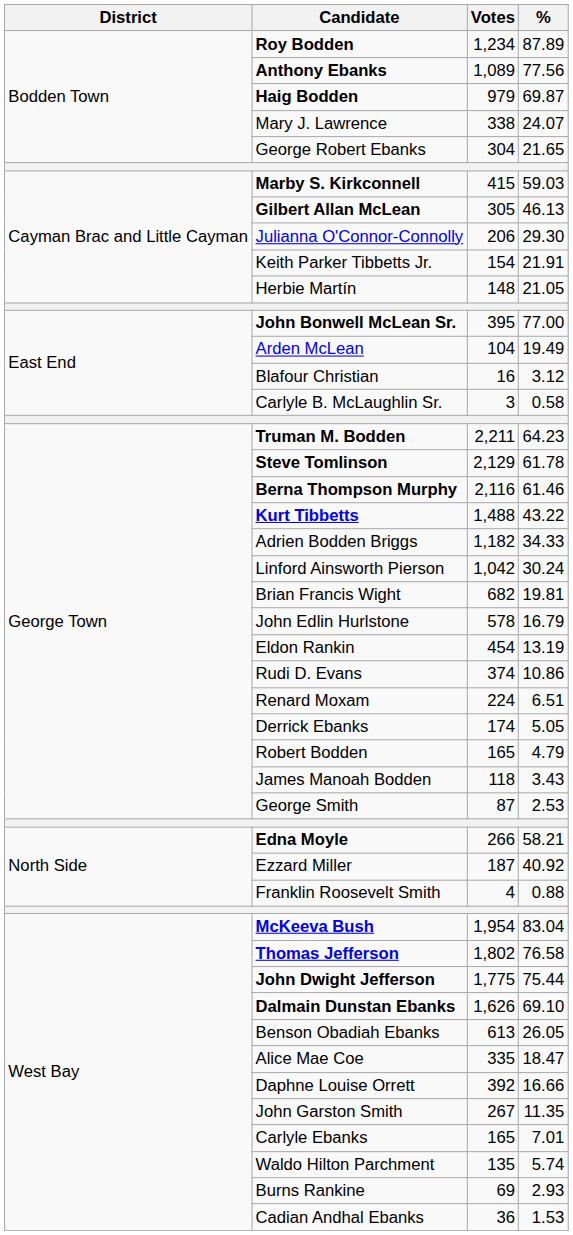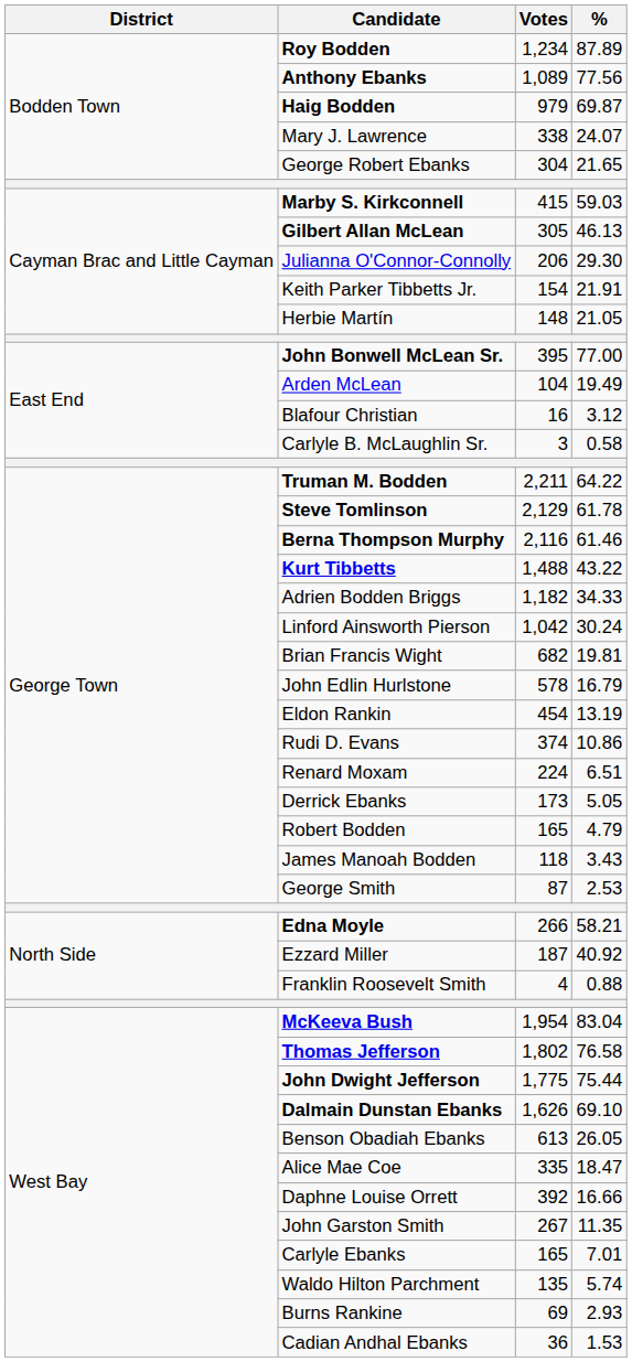Truman M. Bodden | %: 64.23 -> 64.22
Derrick Ebanks | Votes: 174 -> 173
